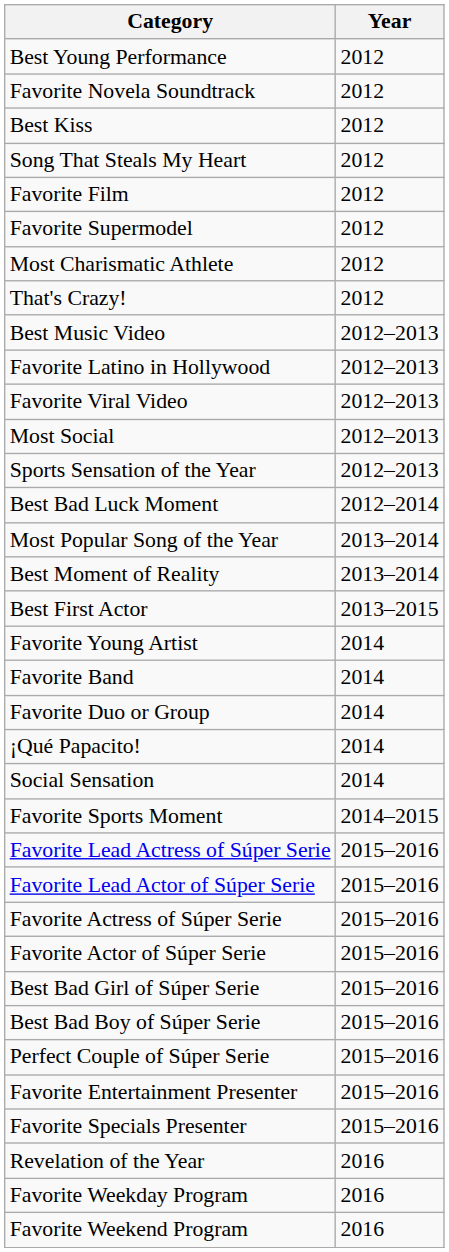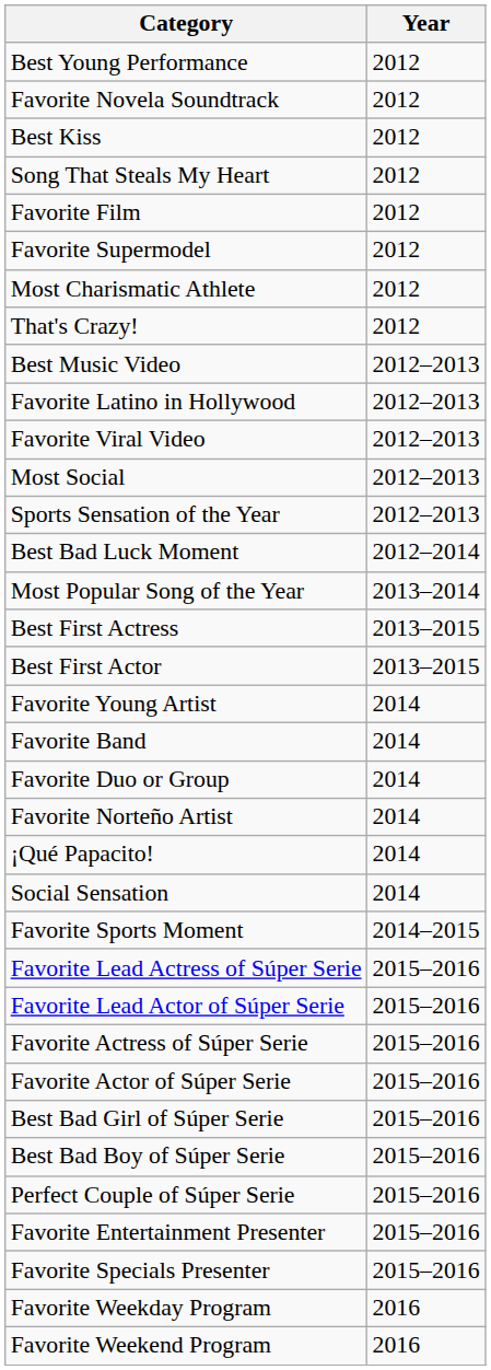- row: Best Moment of Reality | 2013–2014
+ row: Best First Actress | 2013–2015
+ row: Favorite Norteño Artist | 2014
- row: Revelation of the Year | 2016
